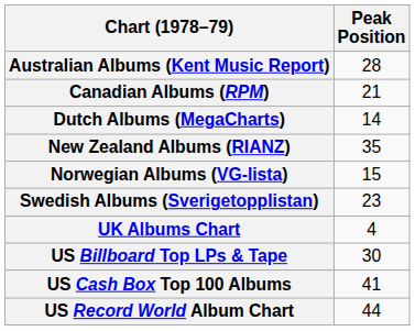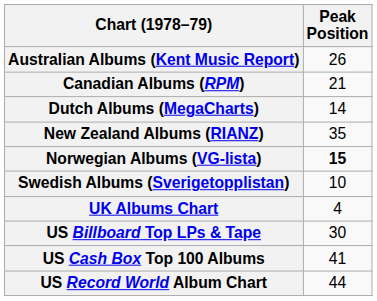Australian Albums (Kent Music Report) | Peak Position: 28 -> 26
Norwegian Albums (VG-lista) | Peak Position: normal -> bold
Swedish Albums (Sverigetopplistan) | Peak Position: 23 -> 10
